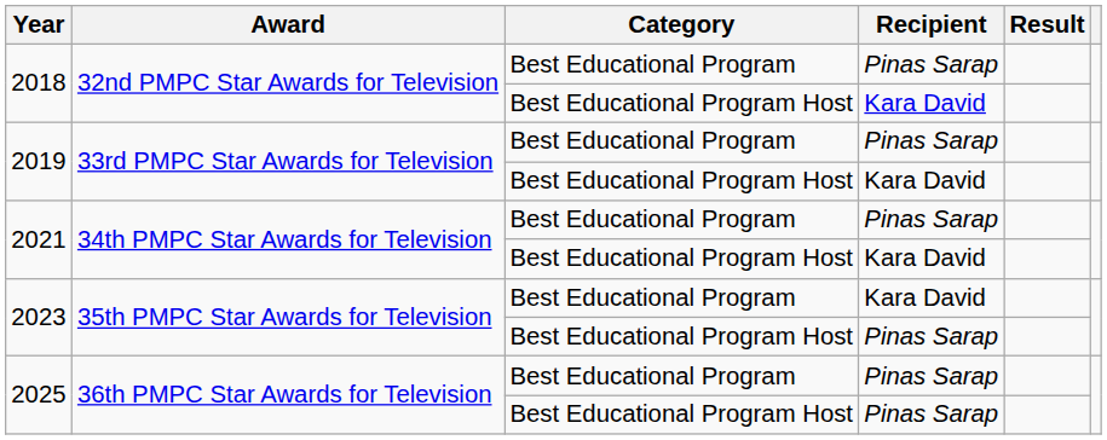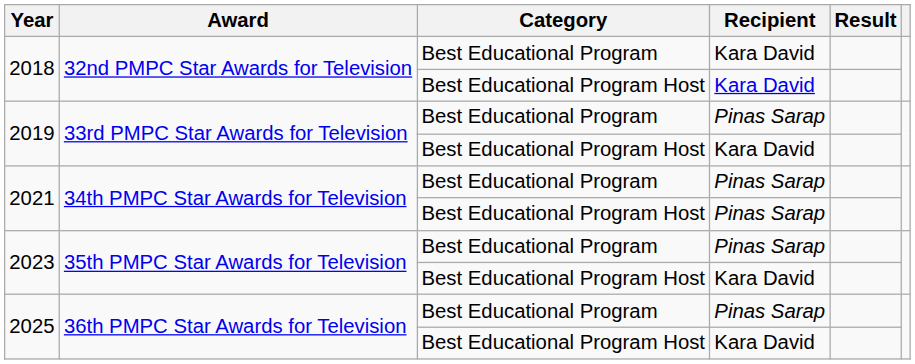2018 / Best Educational Program | Recipient: Pinas Sarap -> Kara David
2021 / Best Educational Program Host | Recipient: Kara David -> Pinas Sarap
2023 / Best Educational Program | Recipient: Kara David -> Pinas Sarap
2023 / Best Educational Program Host | Recipient: Pinas Sarap -> Kara David
2025 / Best Educational Program Host | Recipient: Pinas Sarap -> Kara David
